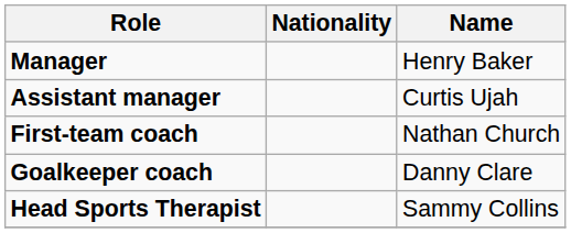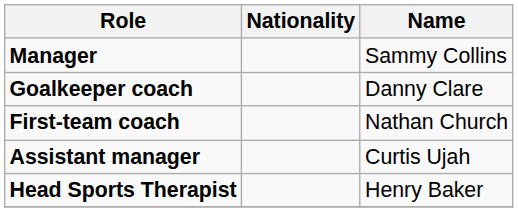Manager | Name: Henry Baker -> Sammy Collins
rows swapped: Assistant manager <-> Goalkeeper coach
Head Sports Therapist | Name: Sammy Collins -> Henry Baker
